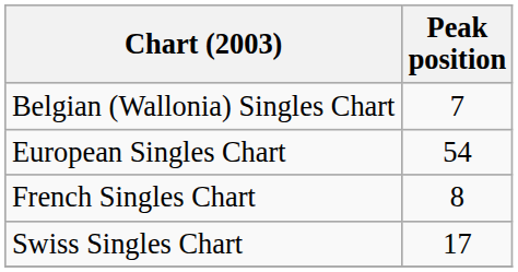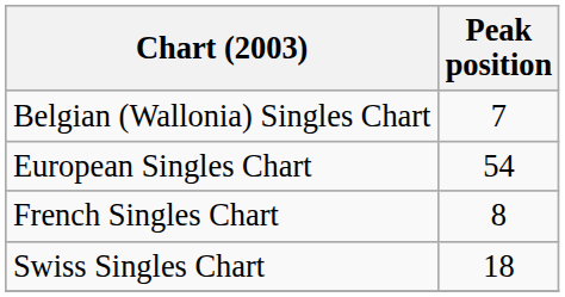Swiss Singles Chart | Peak position: 17 -> 18
